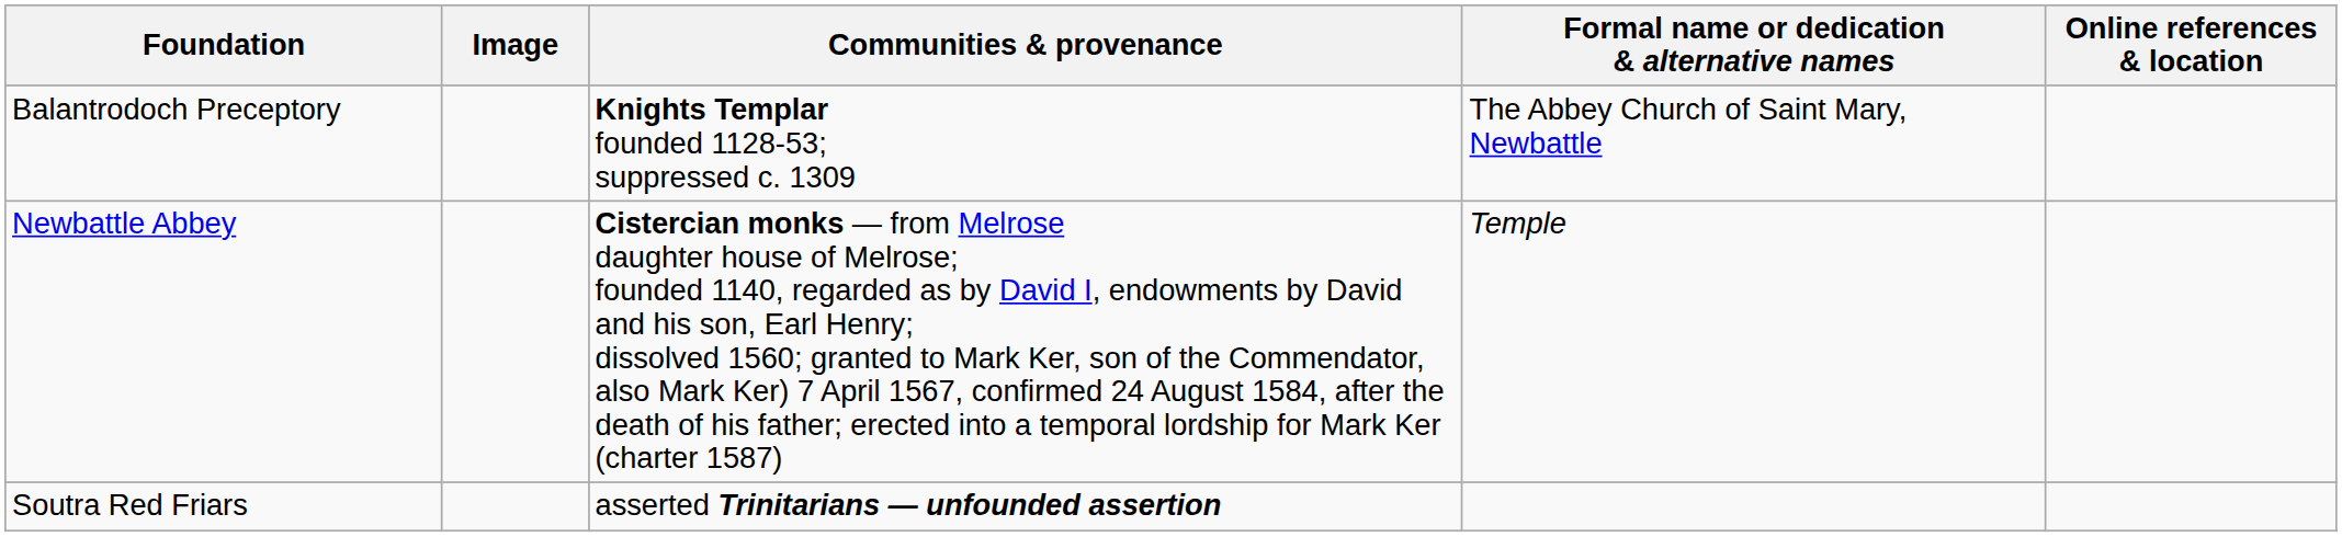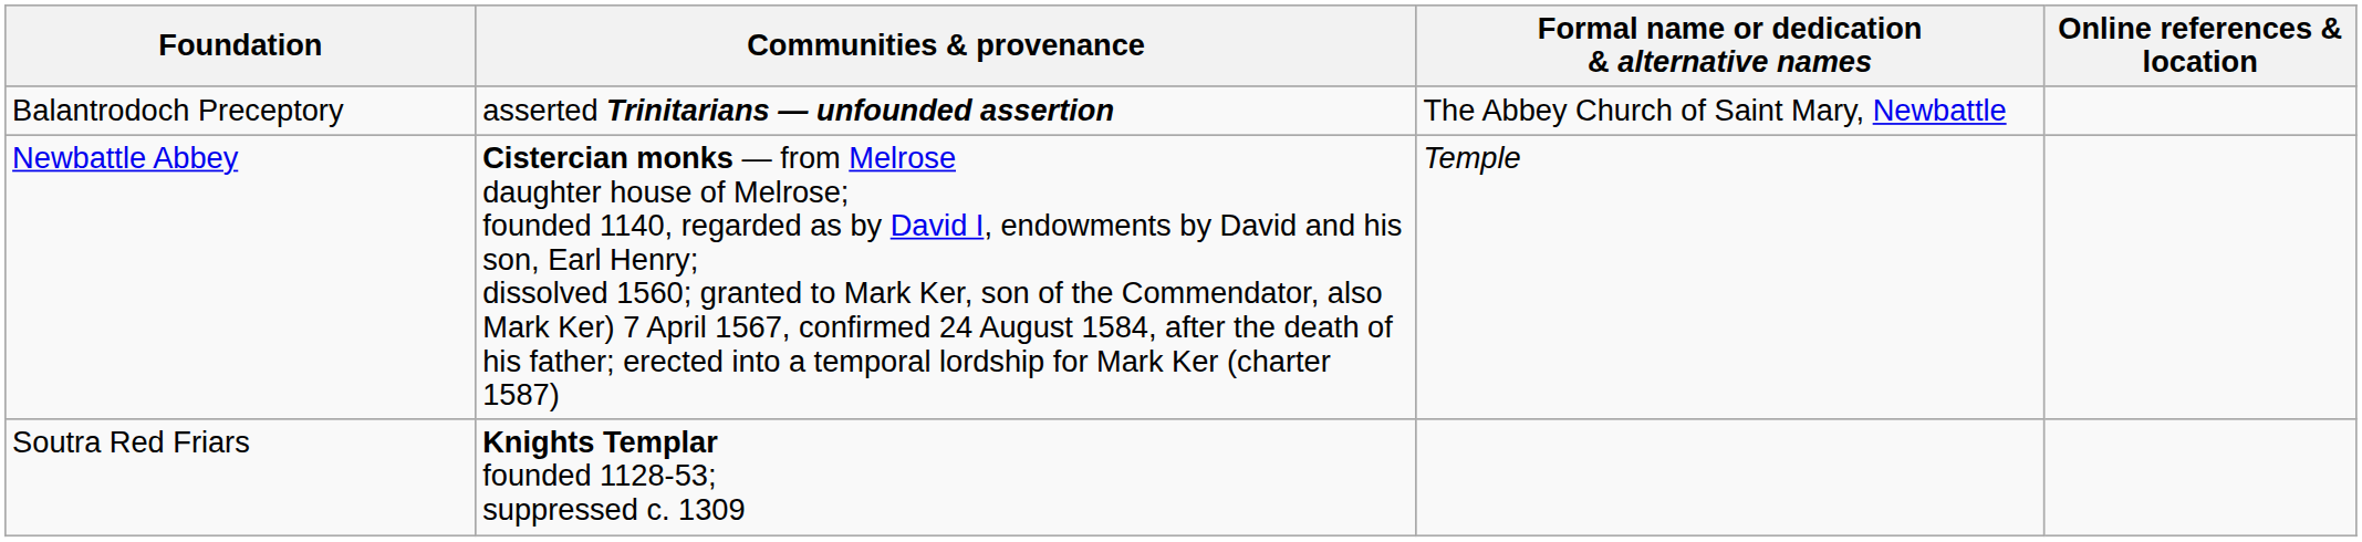- column: Image
Balantrodoch Preceptory | Communities & provenance: Knights Templar founded 1128-53; suppressed c. 1309 -> asserted Trinitarians — unfounded assertion
Soutra Red Friars | Communities & provenance: asserted Trinitarians — unfounded assertion -> Knights Templar founded 1128-53; suppressed c. 1309
